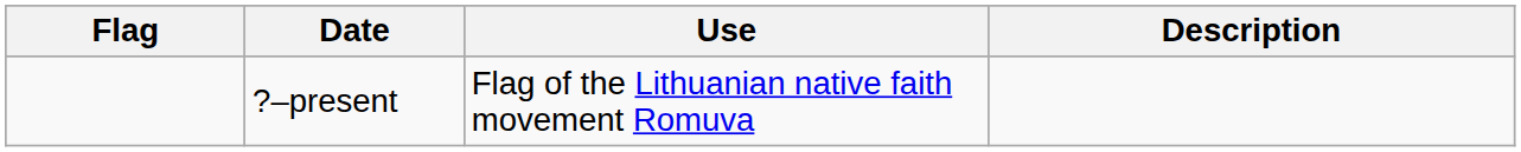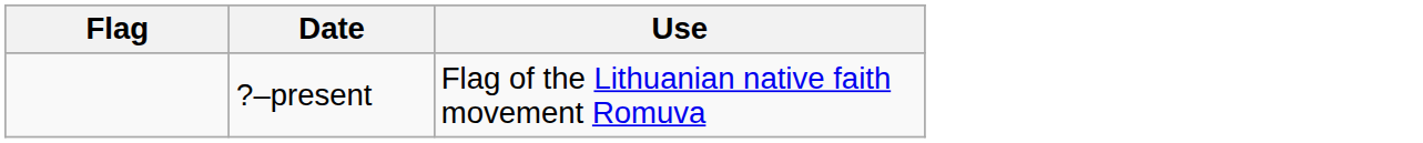- column: Description
